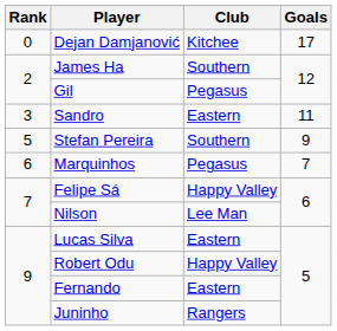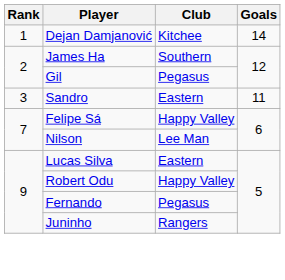Dejan Damjanović | Rank: 0 -> 1
Dejan Damjanović | Goals: 17 -> 14
- row: 5 | Stefan Pereira | Southern | 9
- row: 6 | Marquinhos | Pegasus | 7
Fernando | Club: Eastern -> Pegasus
